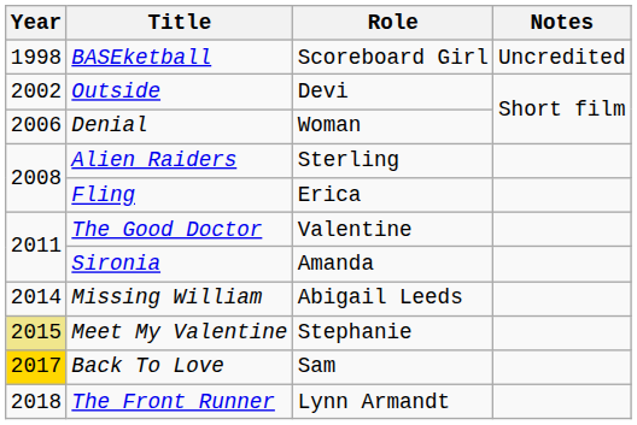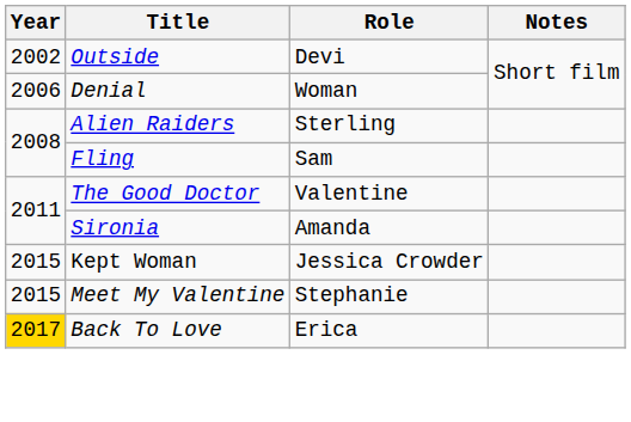- row: 1998 | BASEketball | Scoreboard Girl | Uncredited
Fling | Role: Erica -> Sam
- row: 2014 | Missing William | Abigail Leeds
+ row: 2015 | Kept Woman | Jessica Crowder
Meet My Valentine | Year: khaki background -> no background
Back To Love | Role: Sam -> Erica
- row: 2018 | The Front Runner | Lynn Armandt
